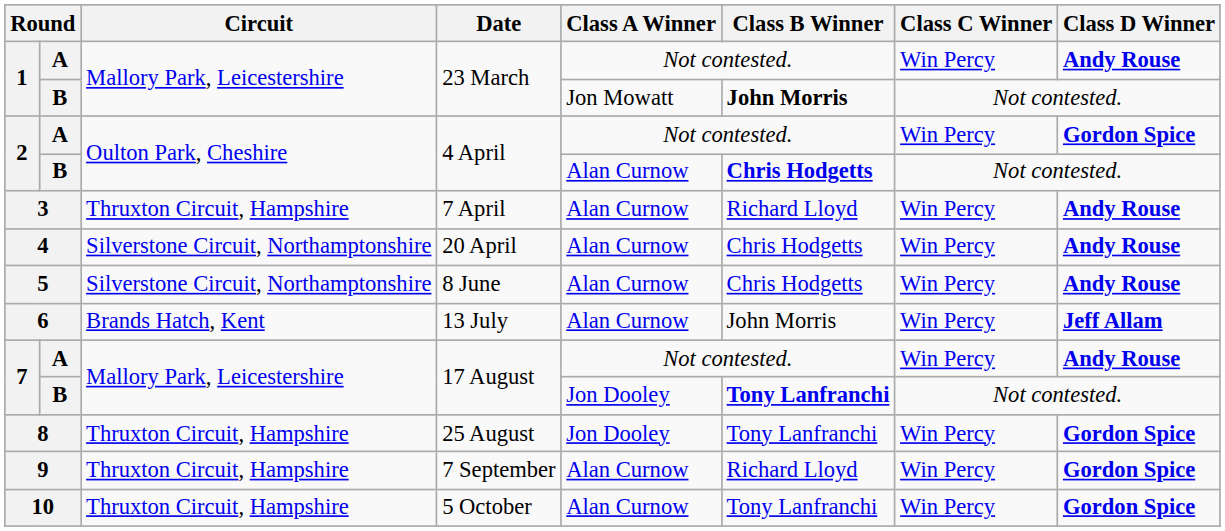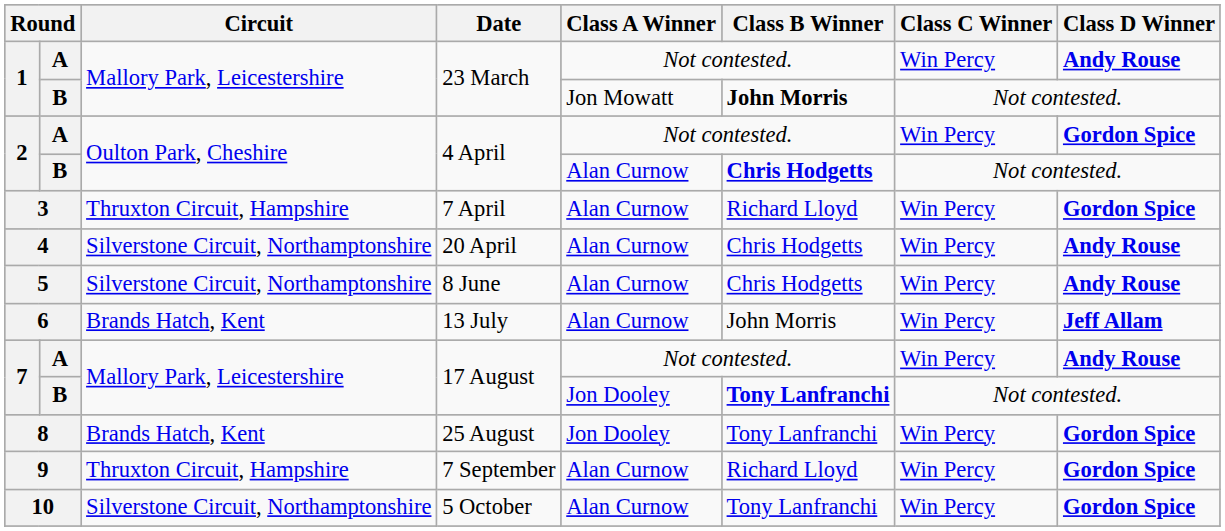3 | Class D Winner: Andy Rouse -> Gordon Spice
8 | Circuit: Thruxton Circuit, Hampshire -> Brands Hatch, Kent
10 | Circuit: Thruxton Circuit, Hampshire -> Silverstone Circuit, Northamptonshire
